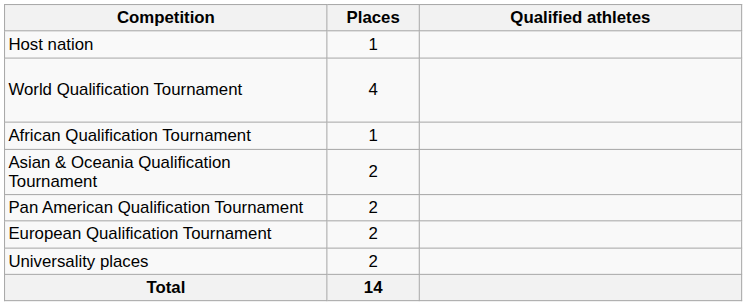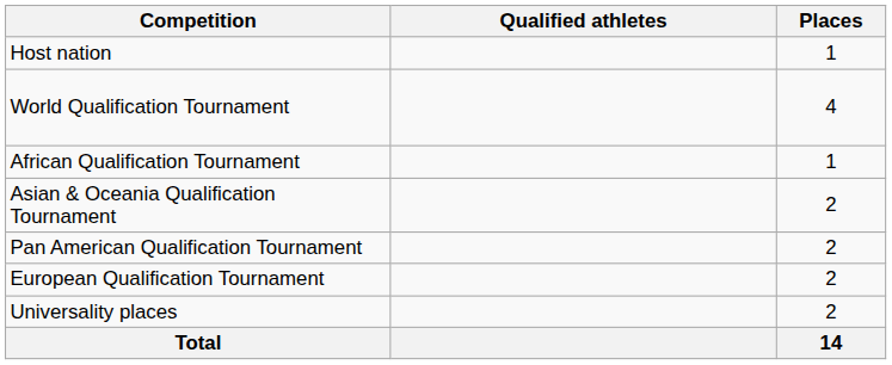columns swapped: Places <-> Qualified athletes
